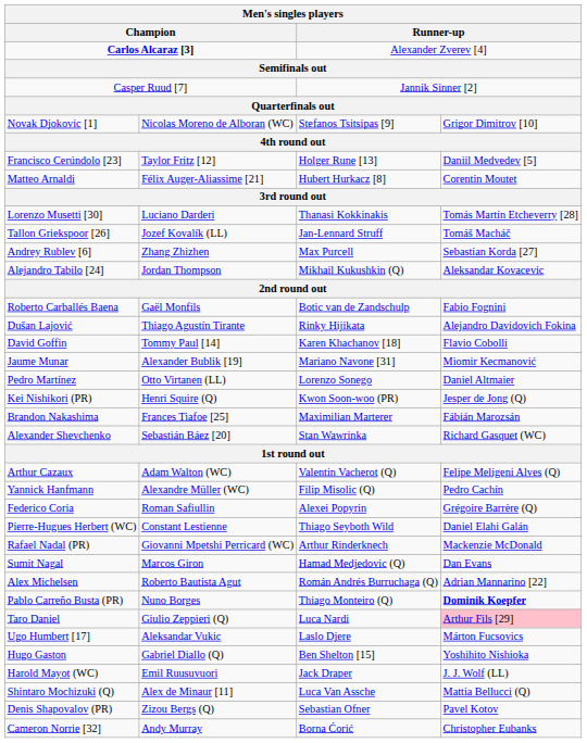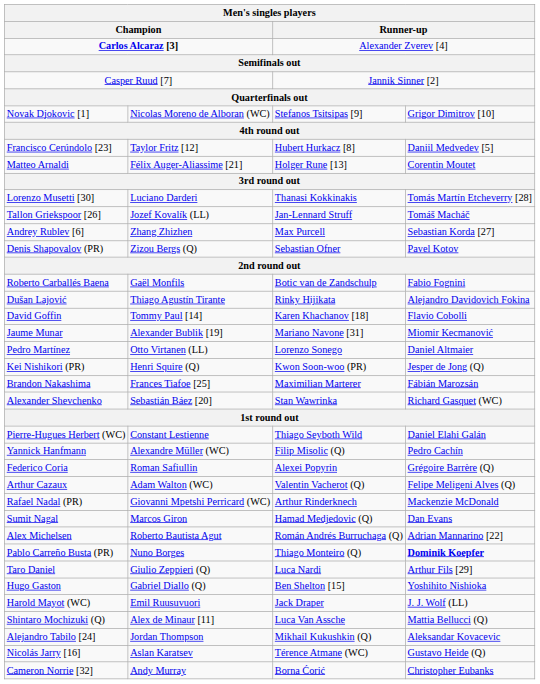Francisco Cerúndolo [23] | column 3: Holger Rune [13] -> Hubert Hurkacz [8]
Matteo Arnaldi | column 3: Hubert Hurkacz [8] -> Holger Rune [13]
rows swapped: Denis Shapovalov (PR) <-> Alejandro Tabilo [24]
rows swapped: Pierre-Hugues Herbert (WC) <-> Arthur Cazaux
Taro Daniel | column 4: pink background -> no background
- row: Ugo Humbert [17] | Aleksandar Vukic | Laslo Djere | Márton Fucsovics
+ row: Nicolás Jarry [16] | Aslan Karatsev | Térence Atmane (WC) | Gustavo Heide (Q)
